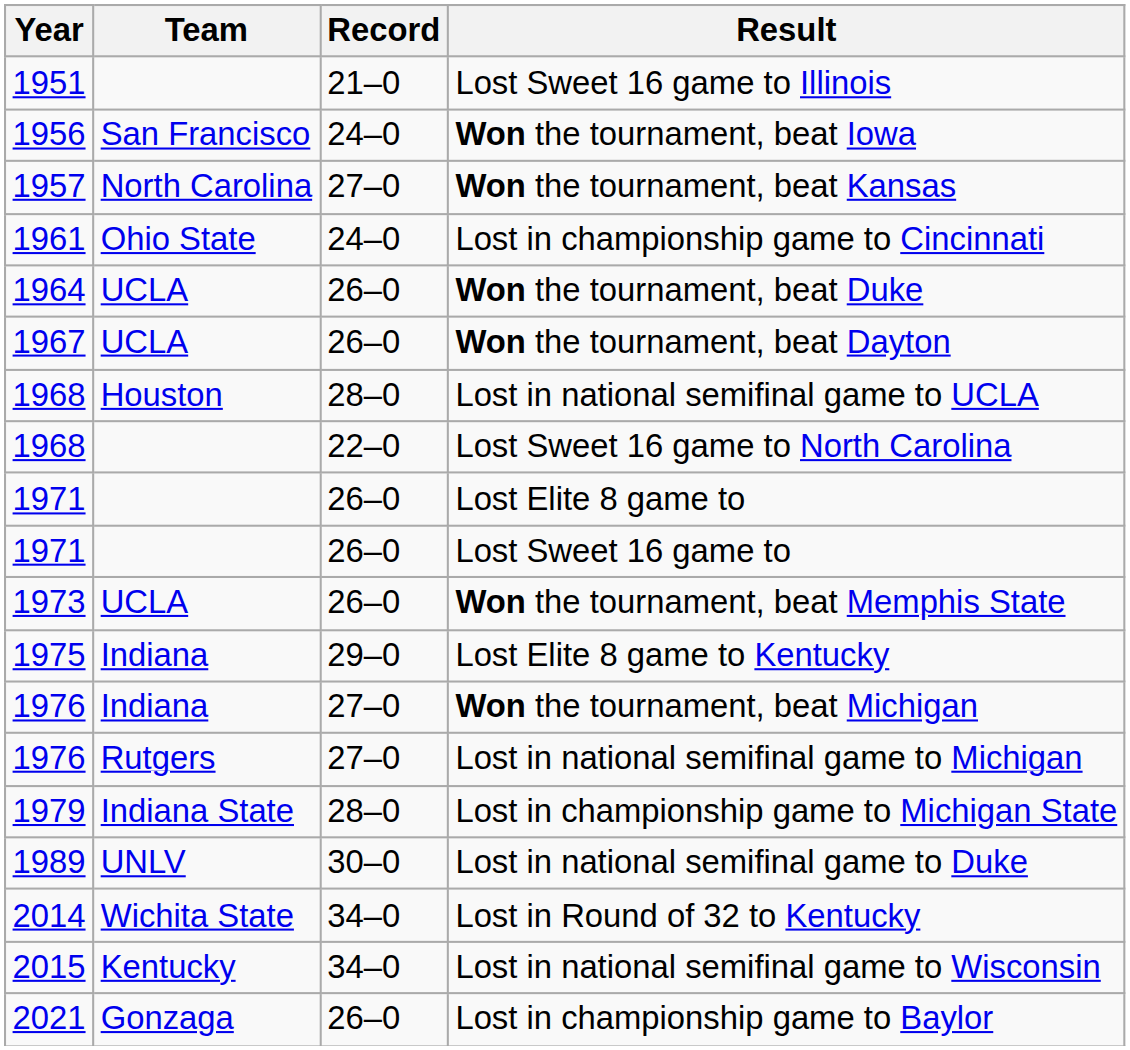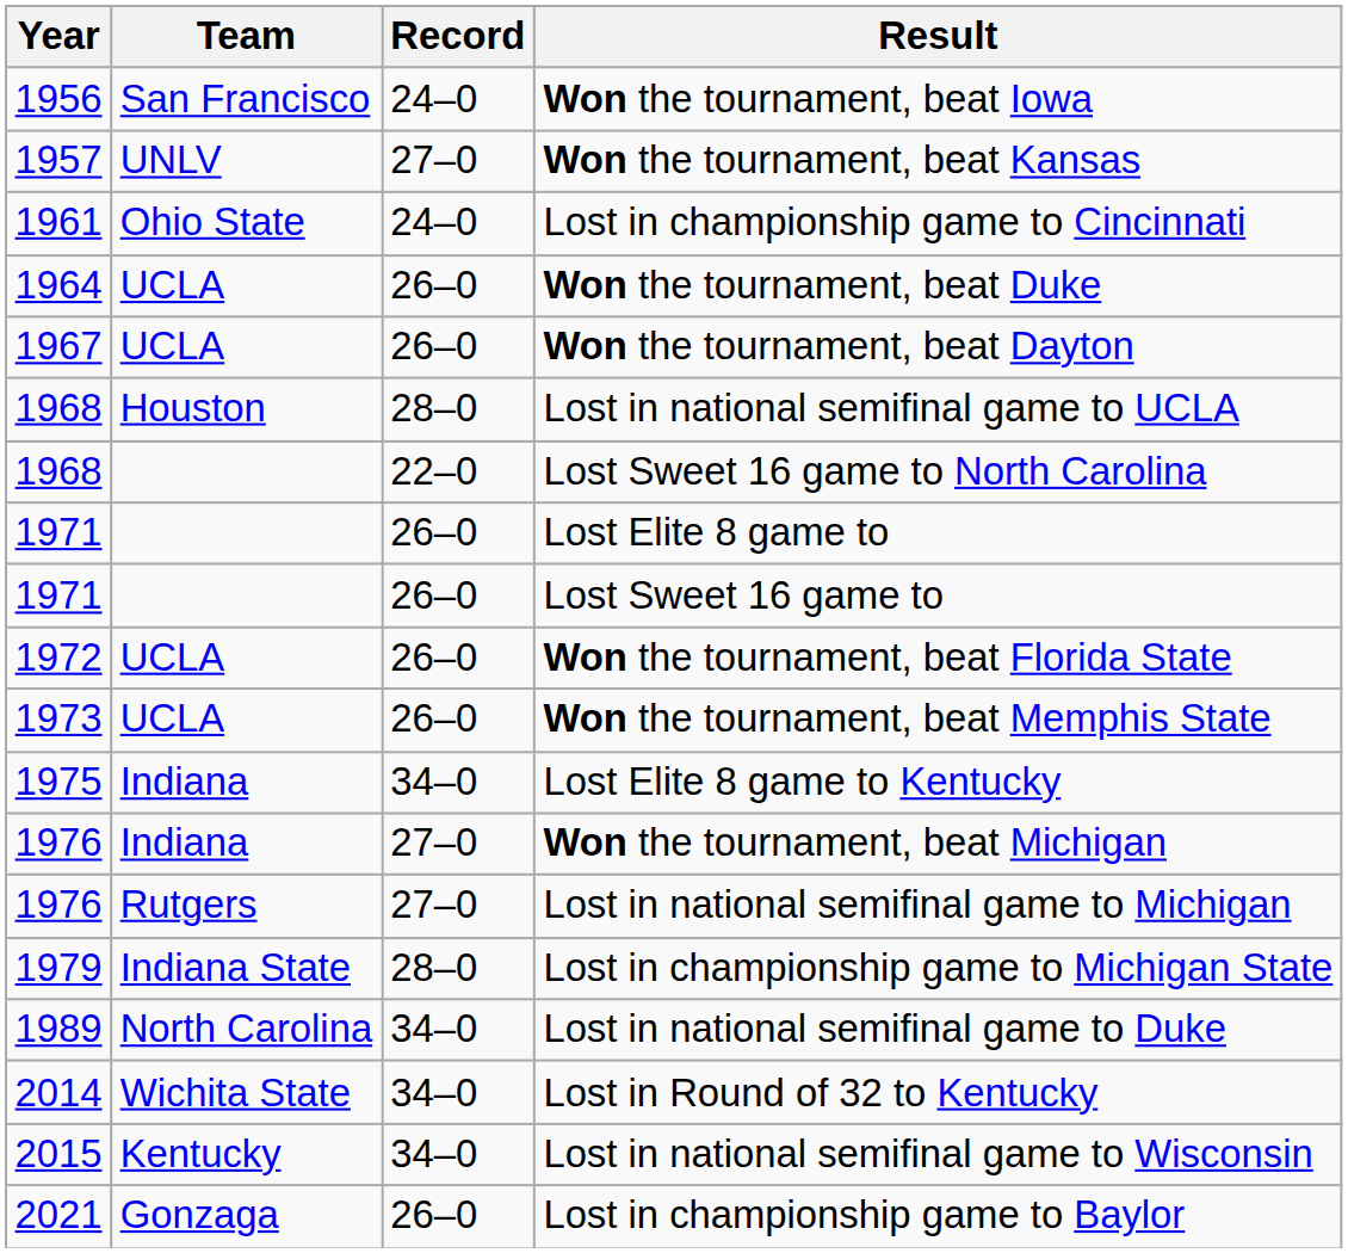- row: 1951 | 21–0 | Lost Sweet 16 game to Illinois
Won the tournament, beat Kansas | Team: North Carolina -> UNLV
+ row: 1972 | UCLA | 26–0 | Won the tournament, beat Florida State
Lost Elite 8 game to Kentucky | Record: 29–0 -> 34–0
Lost in national semifinal game to Duke | Team: UNLV -> North Carolina
Lost in national semifinal game to Duke | Record: 30–0 -> 34–0
